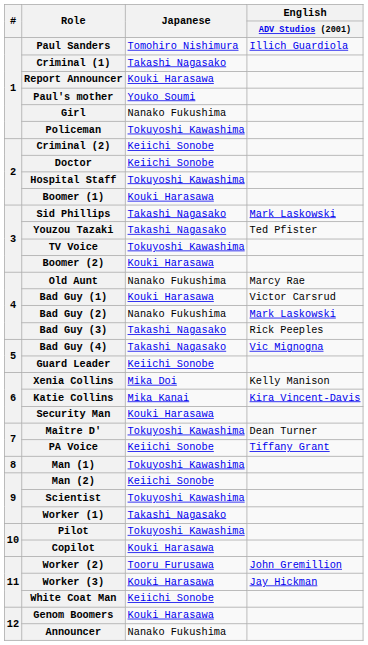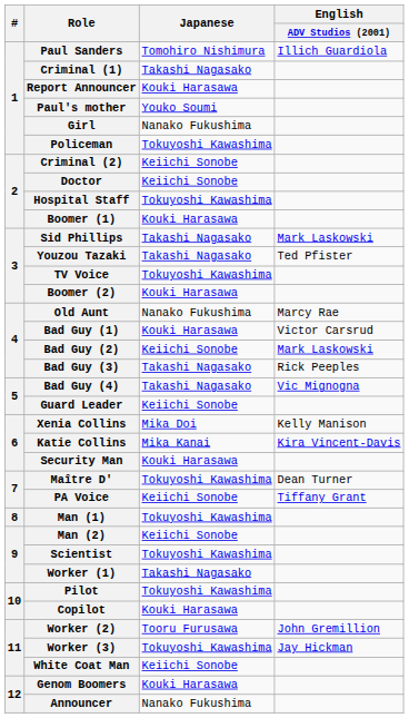Bad Guy (2) | Japanese: Nanako Fukushima -> Keiichi Sonobe
Worker (3) | Japanese: Kouki Harasawa -> Tokuyoshi Kawashima
